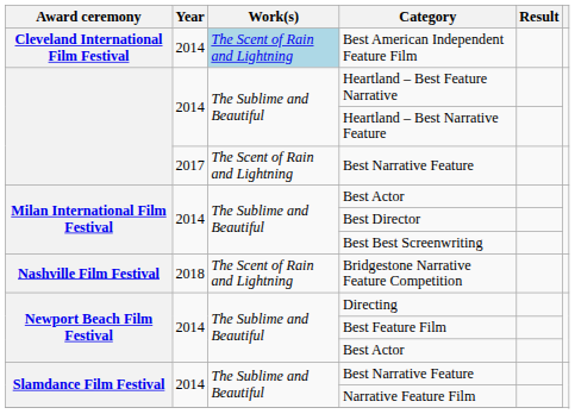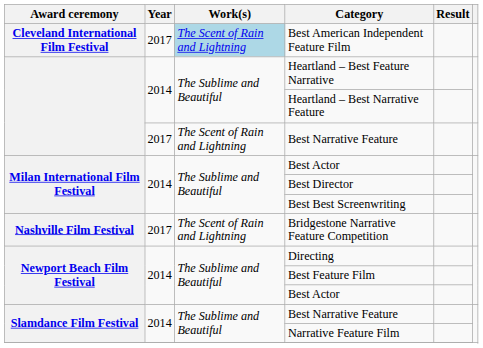Best American Independent Feature Film | Year: 2014 -> 2017
Bridgestone Narrative Feature Competition | Year: 2018 -> 2017
